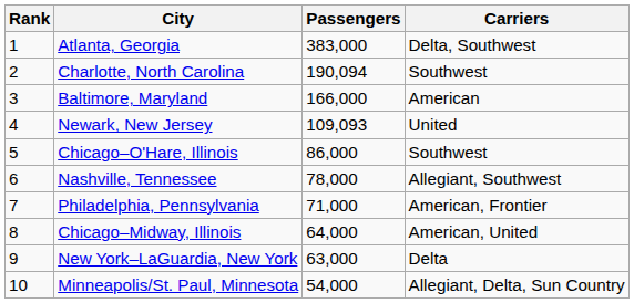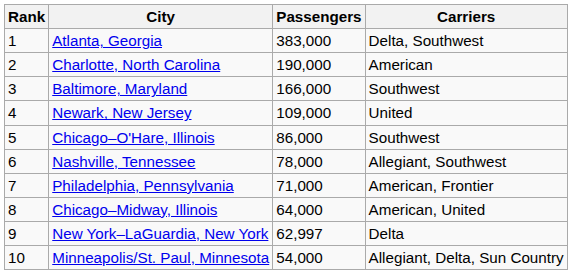Charlotte, North Carolina | Passengers: 190,094 -> 190,000
Charlotte, North Carolina | Carriers: Southwest -> American
Baltimore, Maryland | Carriers: American -> Southwest
Newark, New Jersey | Passengers: 109,093 -> 109,000
New York–LaGuardia, New York | Passengers: 63,000 -> 62,997
